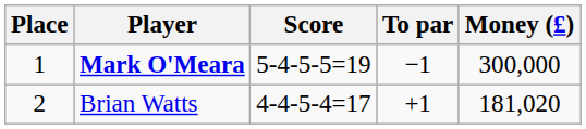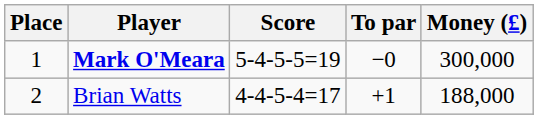Mark O'Meara | To par: −1 -> −0
Brian Watts | Money (£): 181,020 -> 188,000
